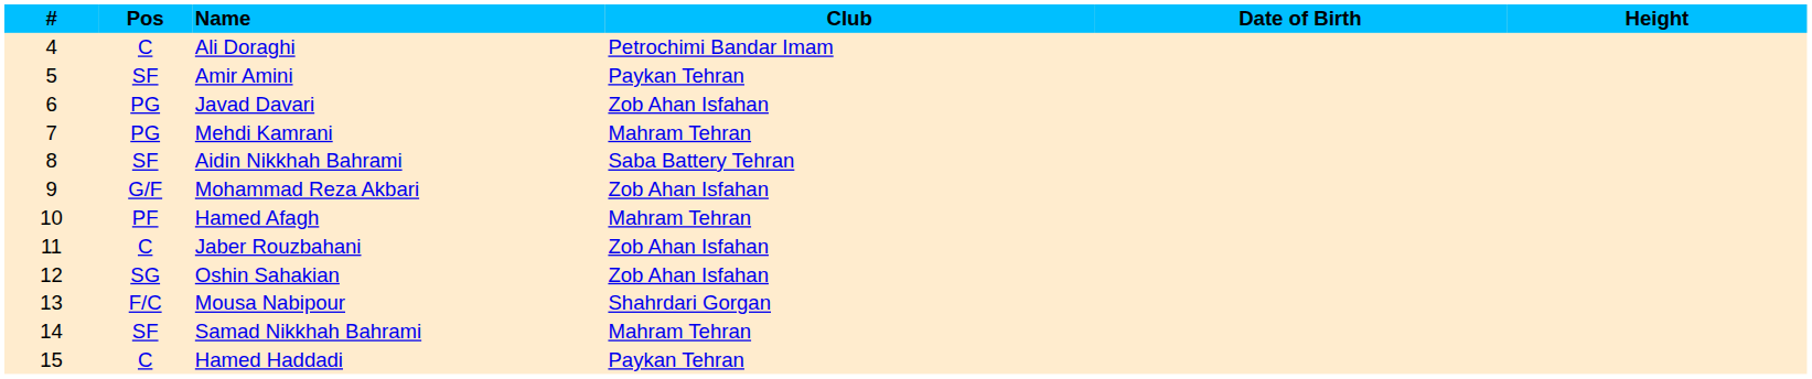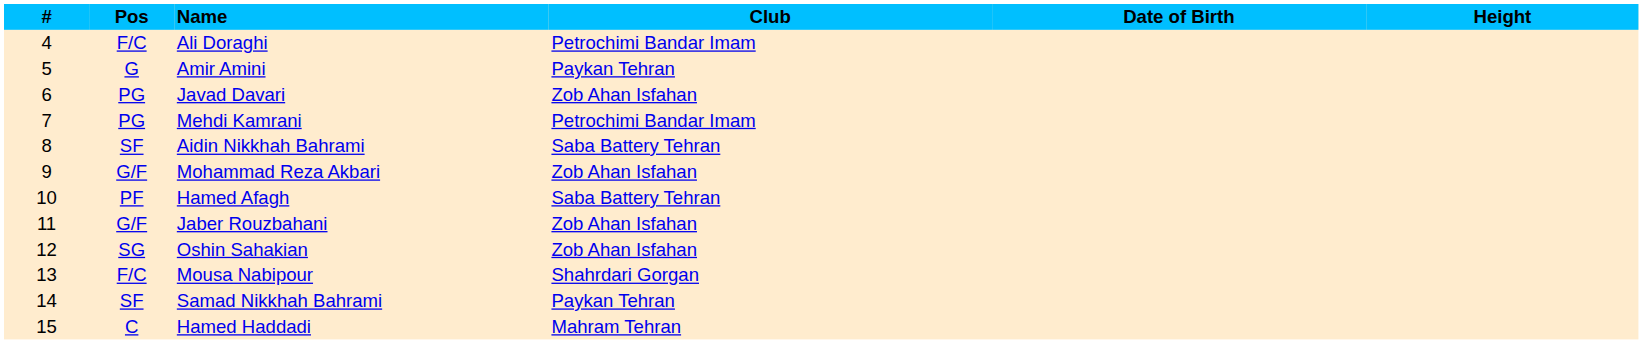Ali Doraghi | Pos: C -> F/C
Amir Amini | Pos: SF -> G
Mehdi Kamrani | Club: Mahram Tehran -> Petrochimi Bandar Imam
Hamed Afagh | Club: Mahram Tehran -> Saba Battery Tehran
Jaber Rouzbahani | Pos: C -> G/F
Samad Nikkhah Bahrami | Club: Mahram Tehran -> Paykan Tehran
Hamed Haddadi | Club: Paykan Tehran -> Mahram Tehran
